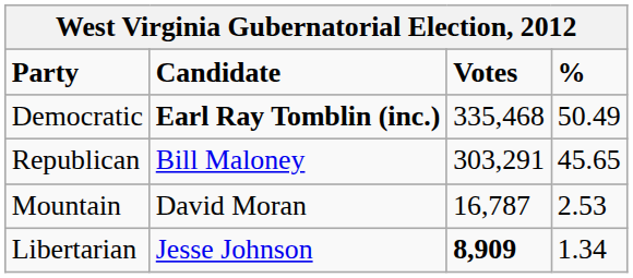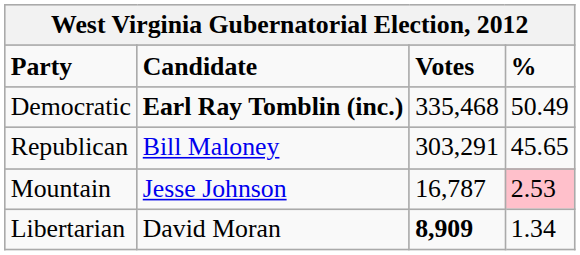Mountain | Candidate: David Moran -> Jesse Johnson
Mountain | %: no background -> pink background
Libertarian | Candidate: Jesse Johnson -> David Moran
